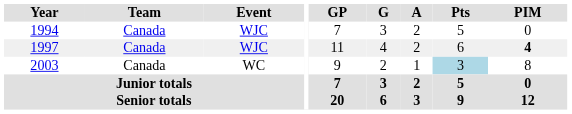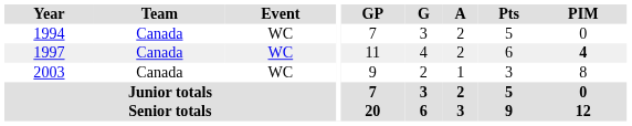1994 | Event: WJC -> WC
1997 | Event: WJC -> WC
2003 | Pts: lightblue background -> no background
